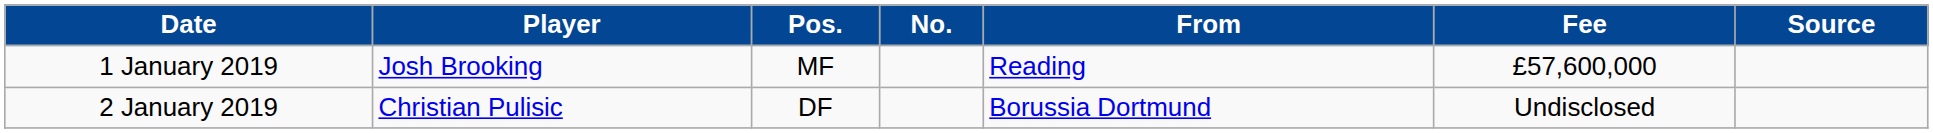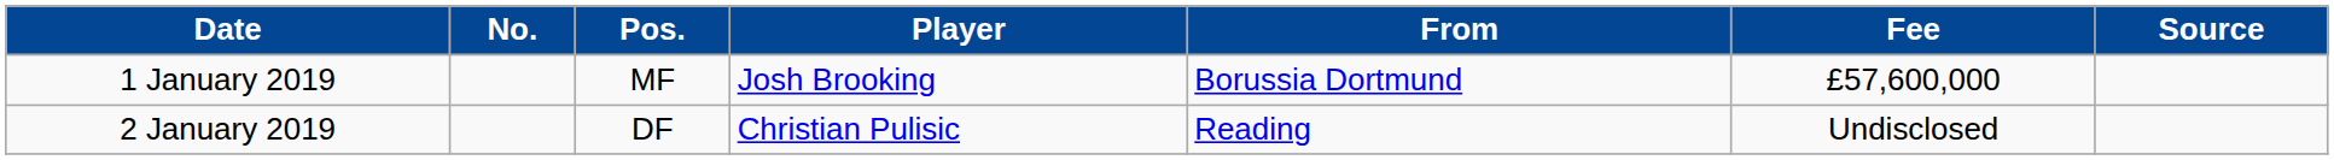columns swapped: No. <-> Player
1 January 2019 | From: Reading -> Borussia Dortmund
2 January 2019 | From: Borussia Dortmund -> Reading
